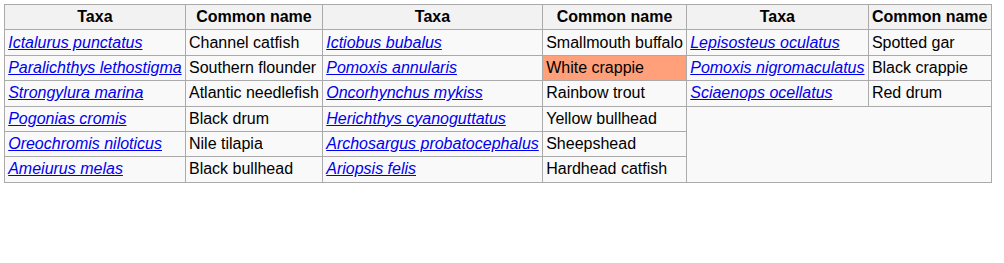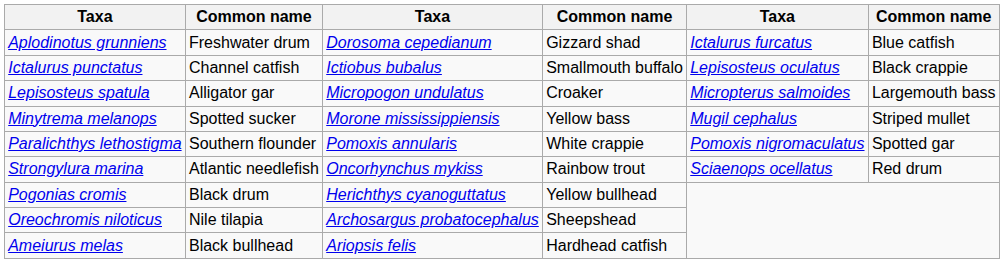+ row: Aplodinotus grunniens | Freshwater drum | Dorosoma cepedianum | Gizzard shad | Ictalurus furcatus | Blue catfish
Ictalurus punctatus | column 6: Spotted gar -> Black crappie
+ row: Lepisosteus spatula | Alligator gar | Micropogon undulatus | Croaker | Micropterus salmoides | Largemouth bass
+ row: Minytrema melanops | Spotted sucker | Morone mississippiensis | Yellow bass | Mugil cephalus | Striped mullet
Paralichthys lethostigma | column 4: lightsalmon background -> no background
Paralichthys lethostigma | column 6: Black crappie -> Spotted gar
